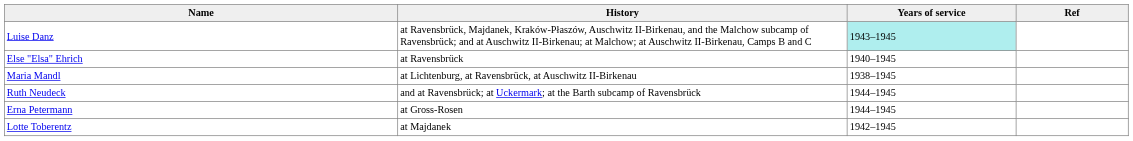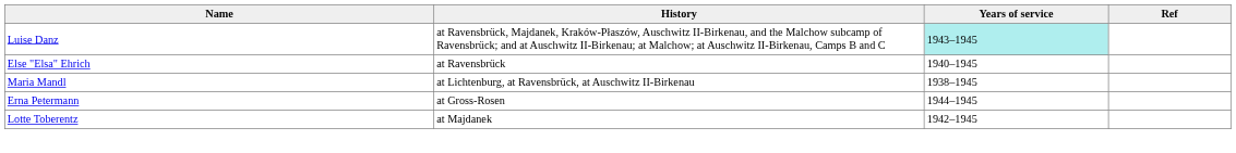- row: Ruth Neudeck | and at Ravensbrück; at Uckermark; at the Barth subcamp of Ravensbrück | 1944–1945
